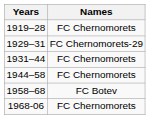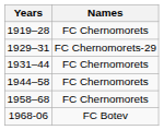1958–68 | Names: FC Botev -> FC Chernomorets
1968-06 | Names: FC Chernomorets -> FC Botev
